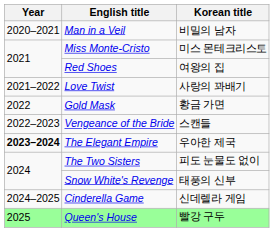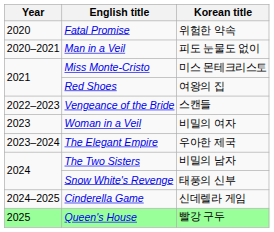+ row: 2020 | Fatal Promise | 위험한 약속
Man in a Veil | Korean title: 비밀의 남자 -> 피도 눈물도 없이
- row: 2021–2022 | Love Twist | 사랑의 꽈배기
- row: 2022 | Gold Mask | 황금 가면
+ row: 2023 | Woman in a Veil | 비밀의 여자
The Elegant Empire | Year: bold -> normal
The Two Sisters | Korean title: 피도 눈물도 없이 -> 비밀의 남자
